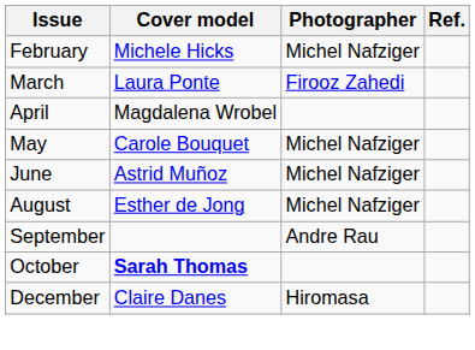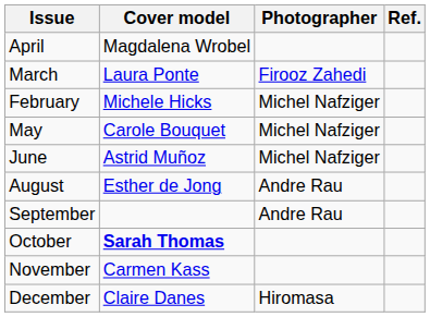rows swapped: February <-> April
August | Photographer: Michel Nafziger -> Andre Rau
+ row: November | Carmen Kass
